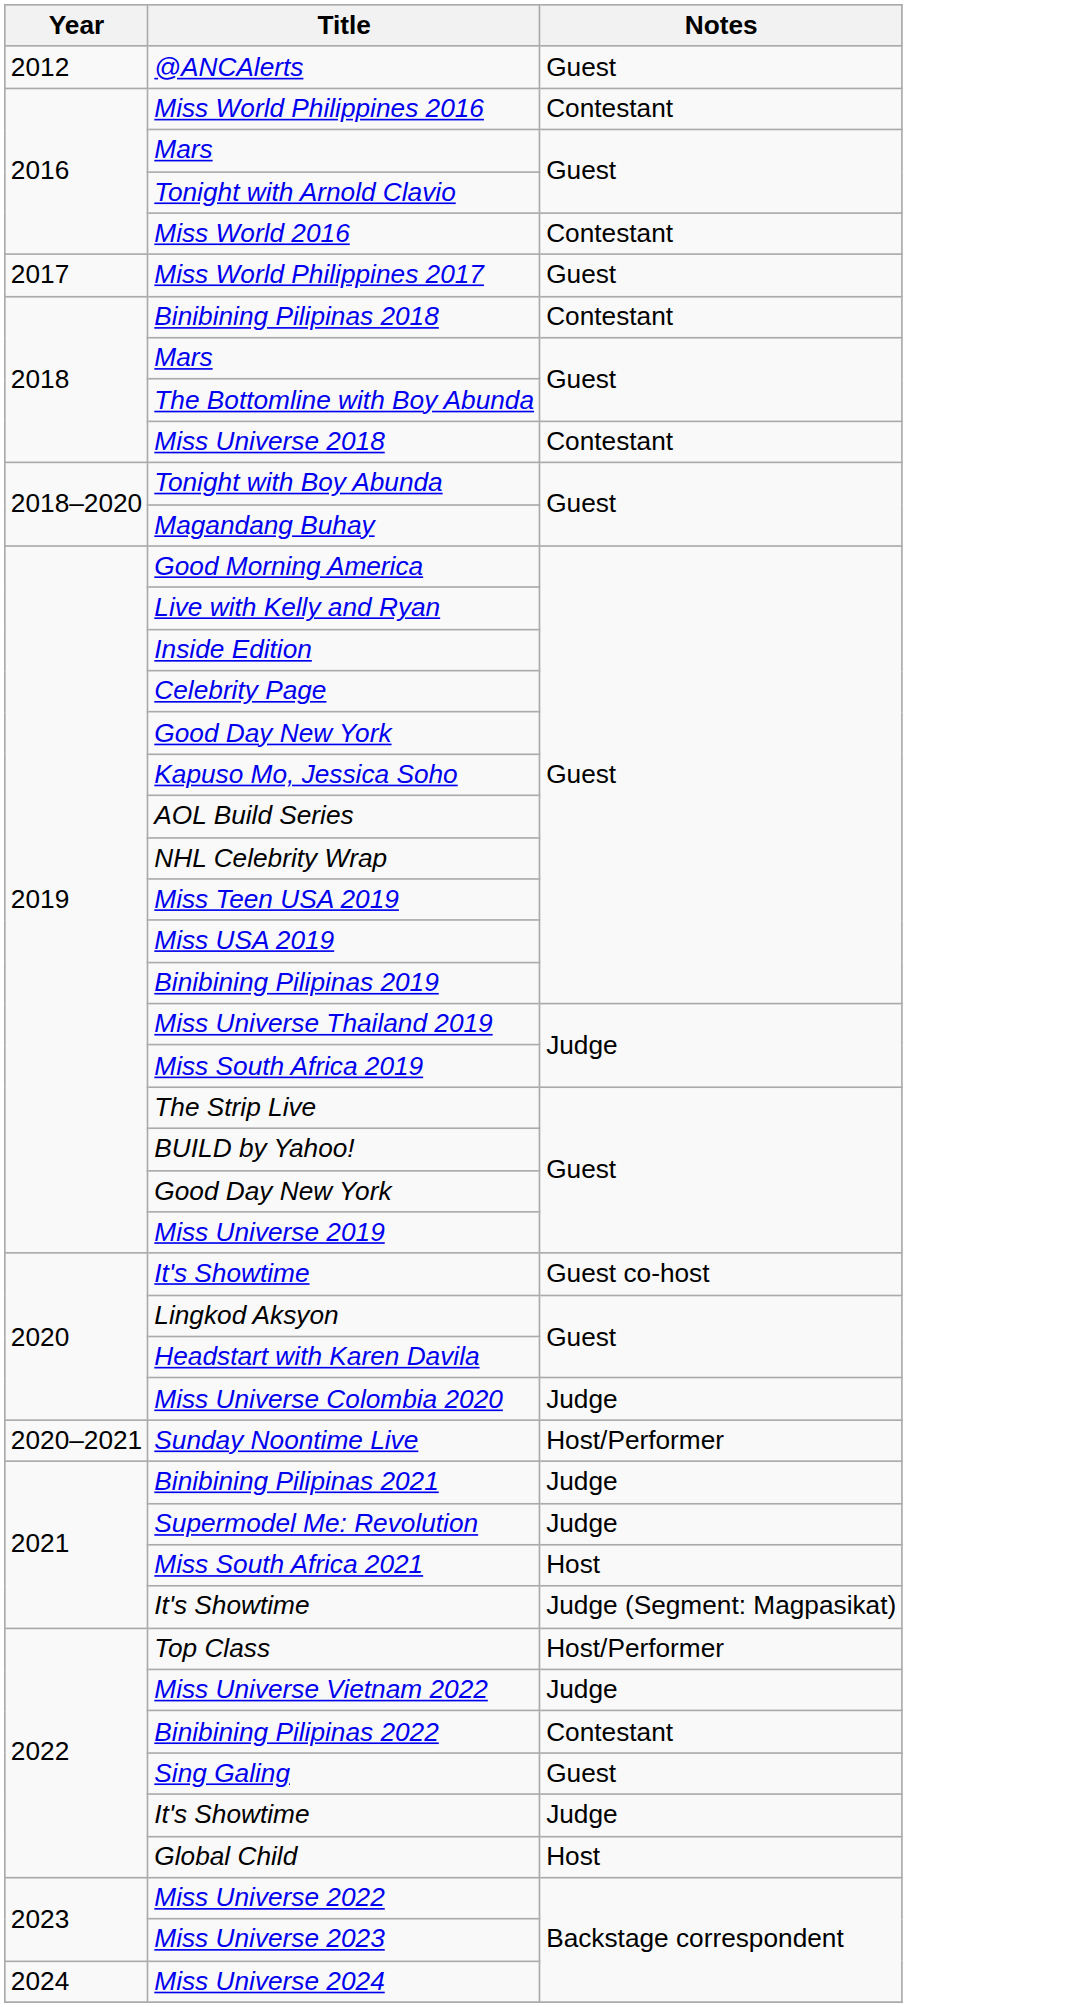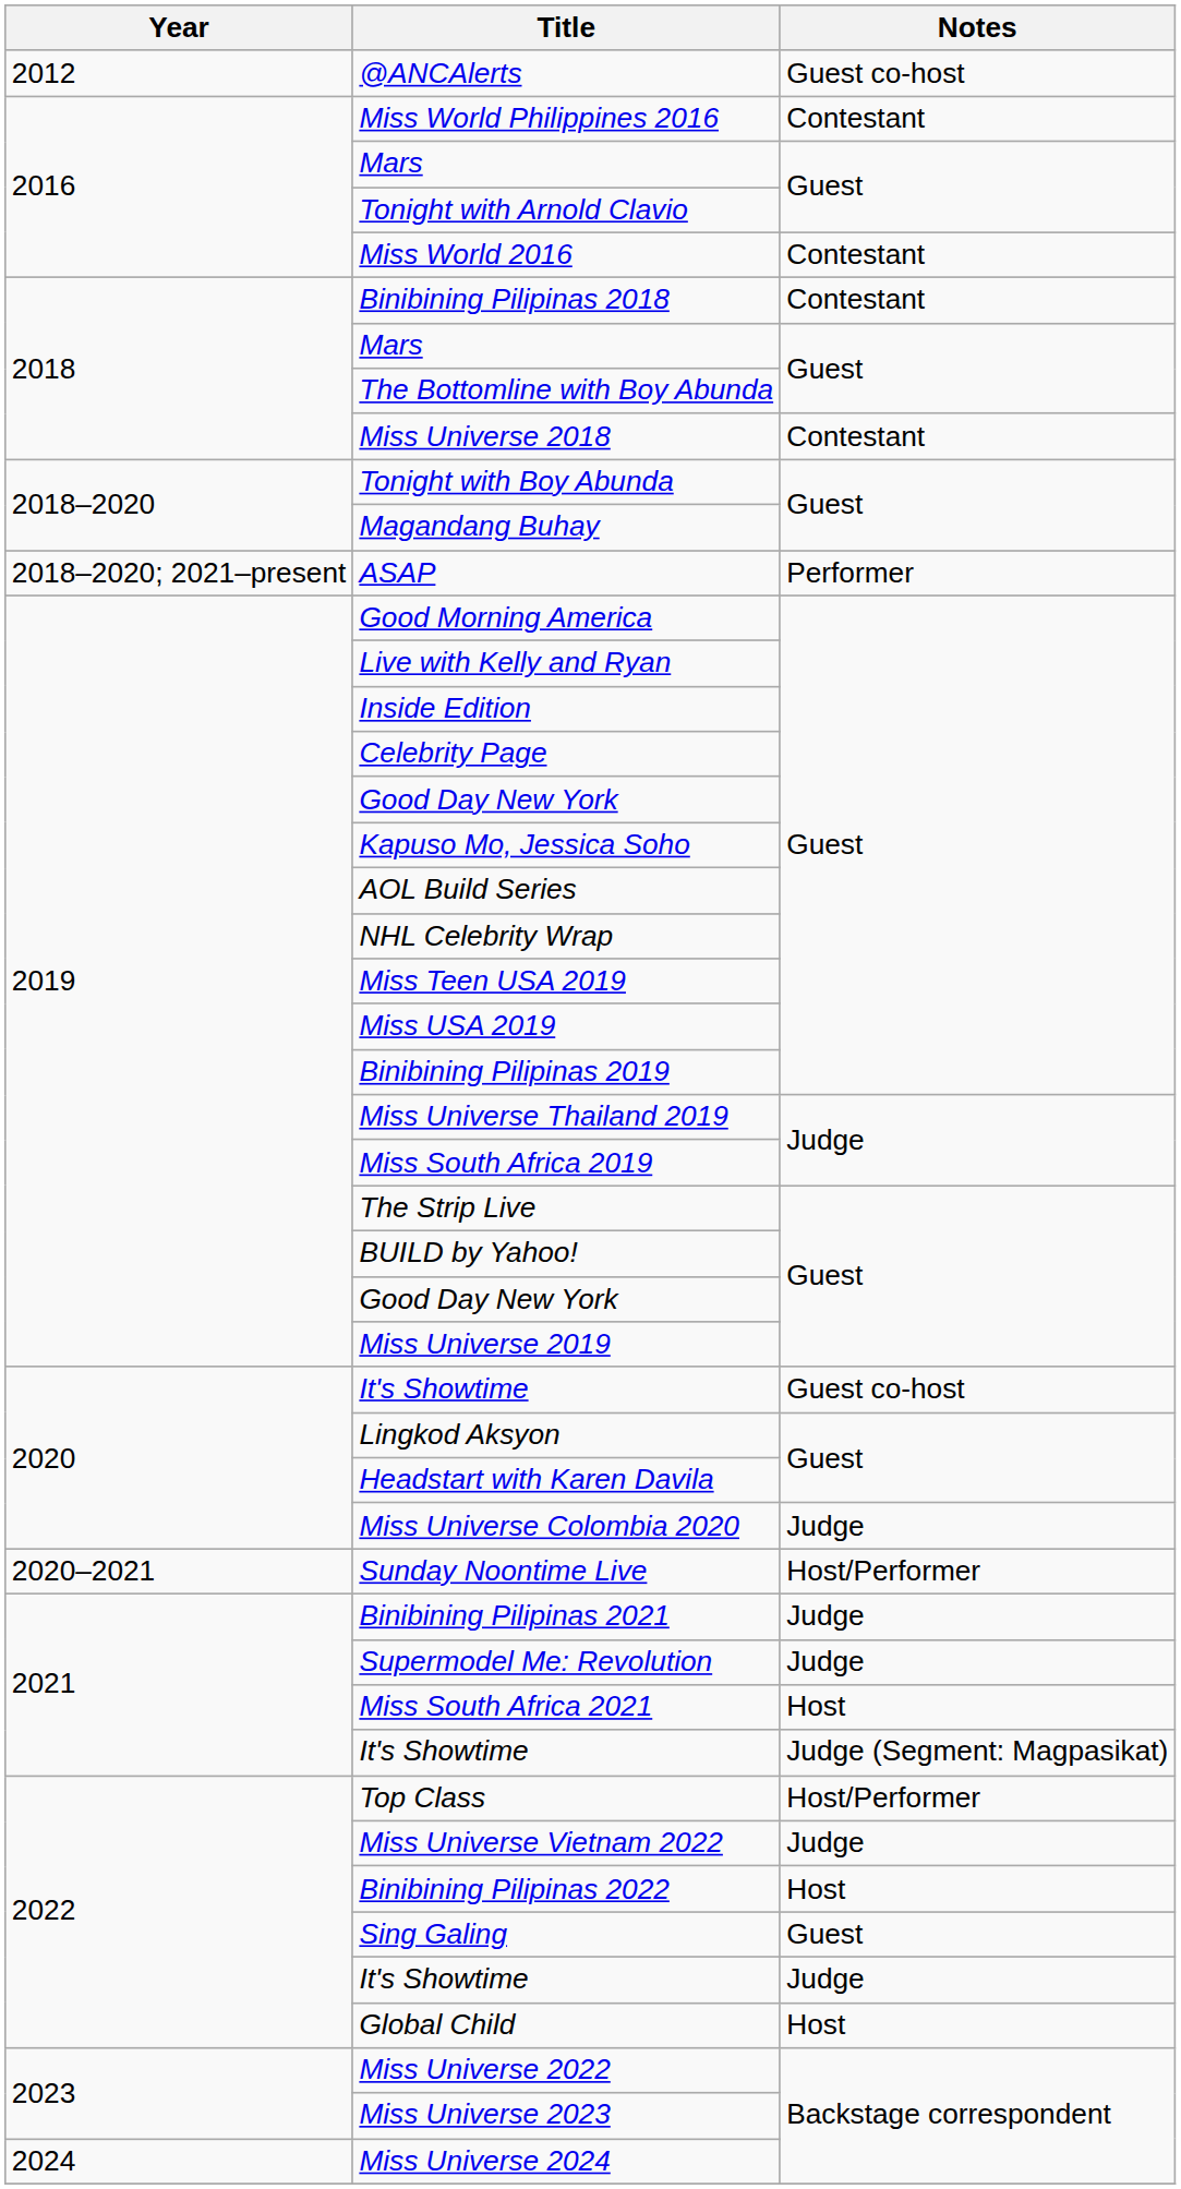@ANCAlerts | Notes: Guest -> Guest co-host
- row: 2017 | Miss World Philippines 2017 | Guest
+ row: 2018–2020; 2021–present | ASAP | Performer
Binibining Pilipinas 2022 | Notes: Contestant -> Host
